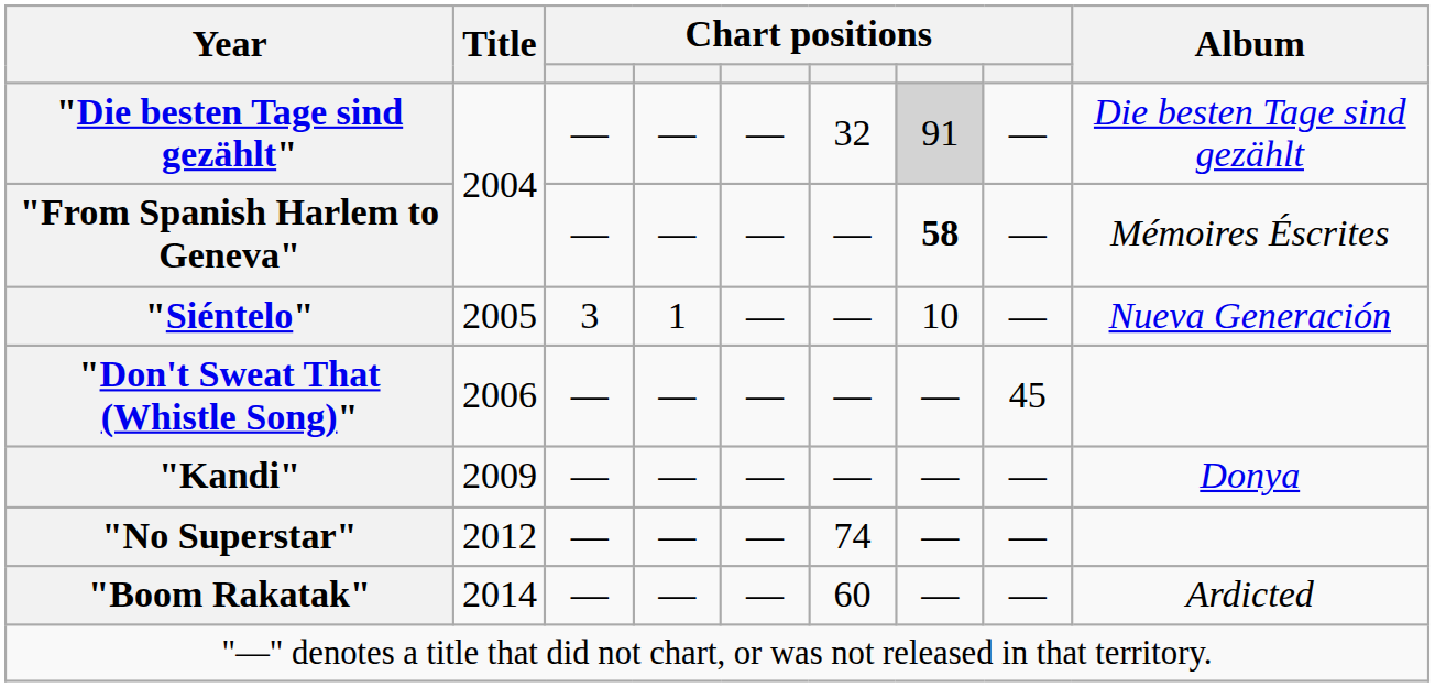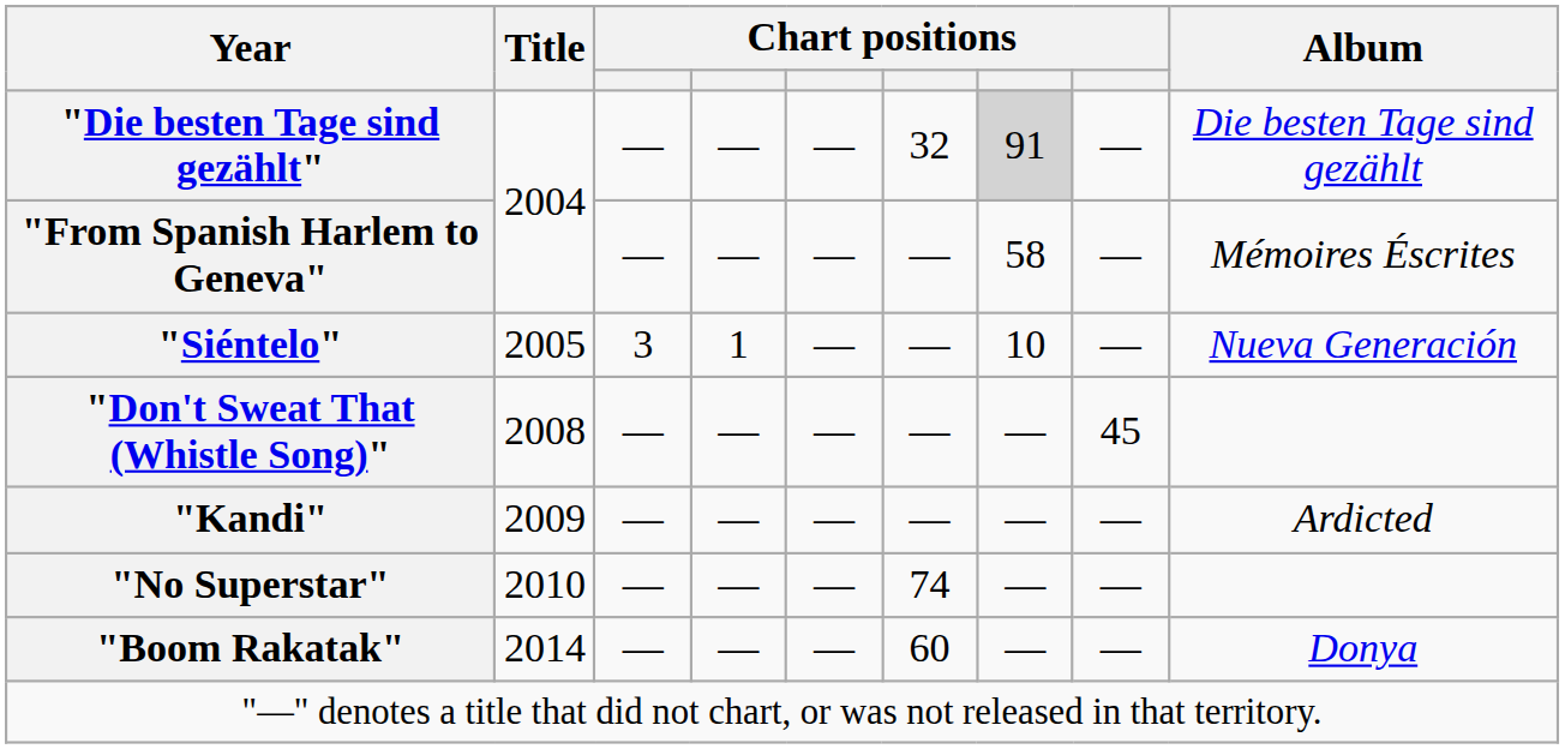"From Spanish Harlem to Geneva" | column 7: bold -> normal
"Don't Sweat That (Whistle Song)" | Title: 2006 -> 2008
"Kandi" | Album: Donya -> Ardicted
"No Superstar" | Title: 2012 -> 2010
"Boom Rakatak" | Album: Ardicted -> Donya
